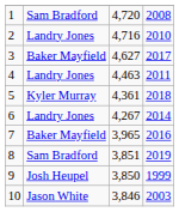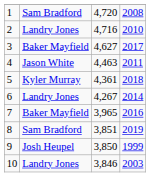4 | column 2: Landry Jones -> Jason White
10 | column 2: Jason White -> Landry Jones
